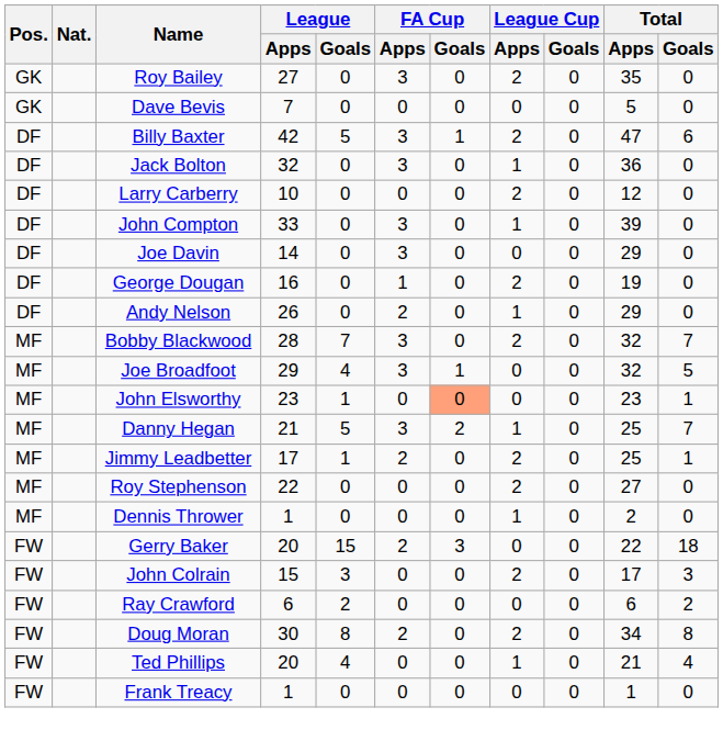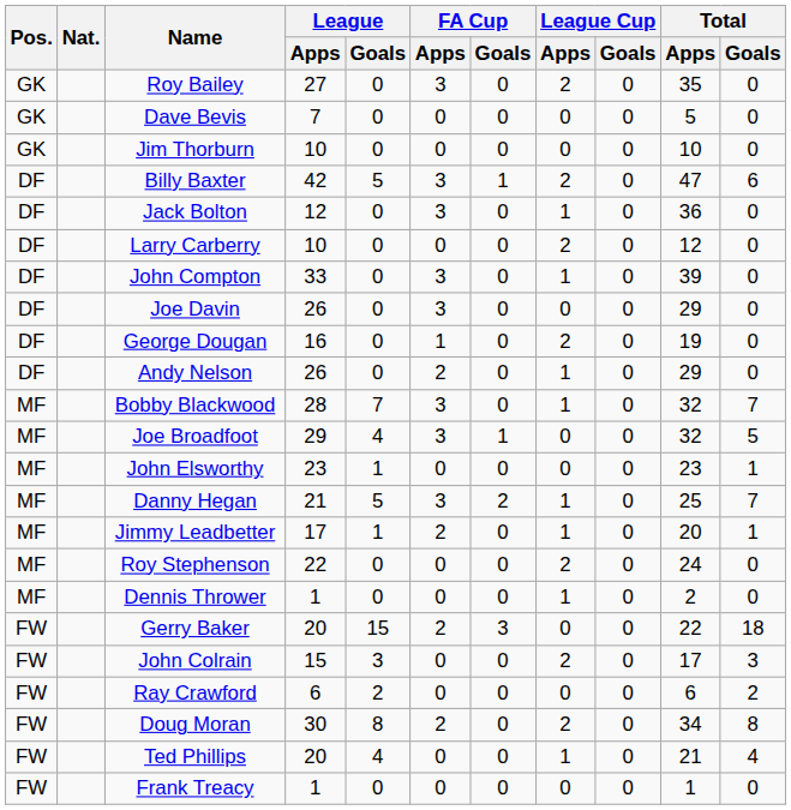+ row: GK | Jim Thorburn | 10 | 0 | 0 | 0 | 0 | 0 | 10 | 0
Jack Bolton | League / Apps: 32 -> 12
Joe Davin | League / Apps: 14 -> 26
Bobby Blackwood | League Cup / Apps: 2 -> 1
John Elsworthy | FA Cup / Goals: lightsalmon background -> no background
Jimmy Leadbetter | League Cup / Apps: 2 -> 1
Jimmy Leadbetter | Total / Apps: 25 -> 20
Roy Stephenson | Total / Apps: 27 -> 24
